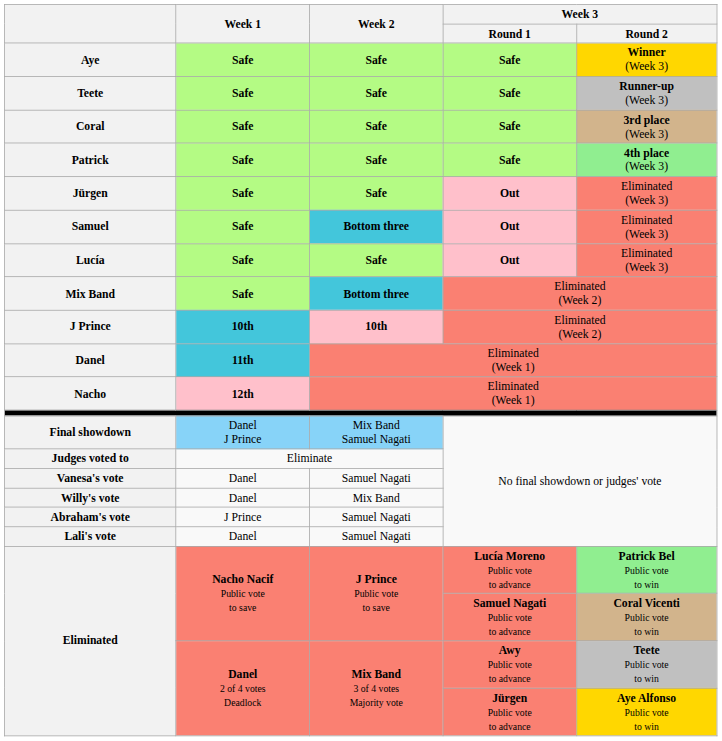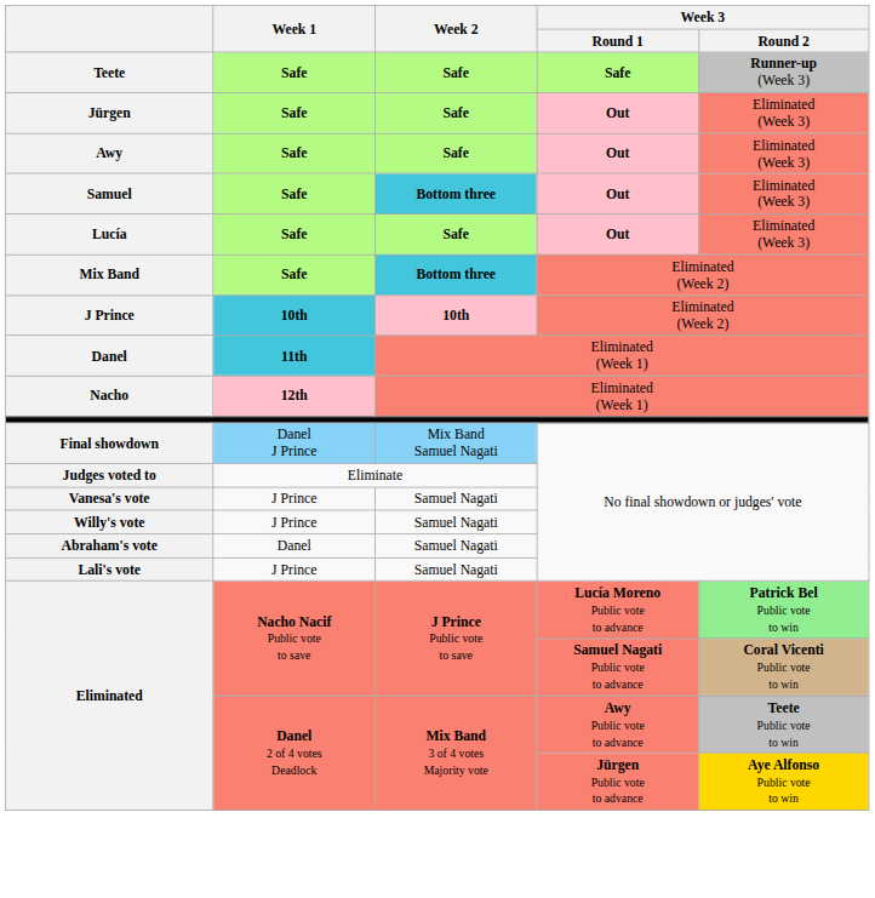- row: Aye | Safe | Safe | Safe | Winner (Week 3)
- row: Coral | Safe | Safe | Safe | 3rd place (Week 3)
- row: Patrick | Safe | Safe | Safe | 4th place (Week 3)
+ row: Awy | Safe | Safe | Out | Eliminated (Week 3)
Vanesa's vote | Week 1: Danel -> J Prince
Willy's vote | Week 1: Danel -> J Prince
Willy's vote | Week 2: Mix Band -> Samuel Nagati
Abraham's vote | Week 1: J Prince -> Danel
Lali's vote | Week 1: Danel -> J Prince
